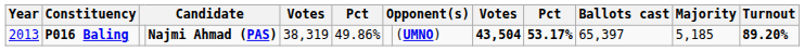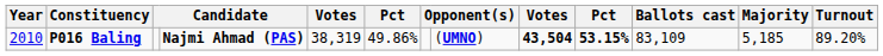P016 Baling | Year: 2013 -> 2010
P016 Baling | column 10: 53.17% -> 53.15%
P016 Baling | Ballots cast: 65,397 -> 83,109
P016 Baling | Turnout: bold -> normal
